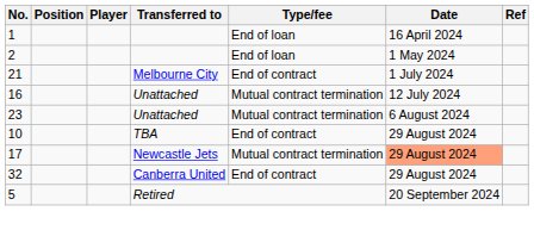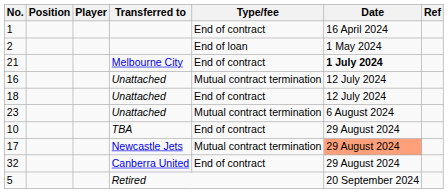1 | Type/fee: End of loan -> End of contract
21 | Date: normal -> bold
+ row: 18 | Unattached | End of contract | 12 July 2024
